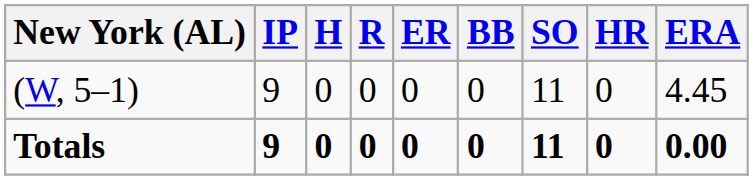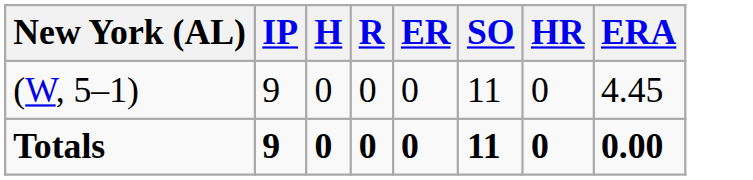- column: BB | 0 | 0
